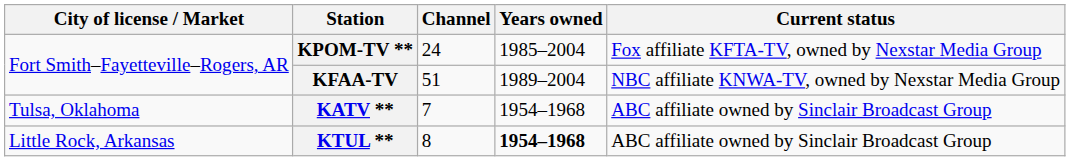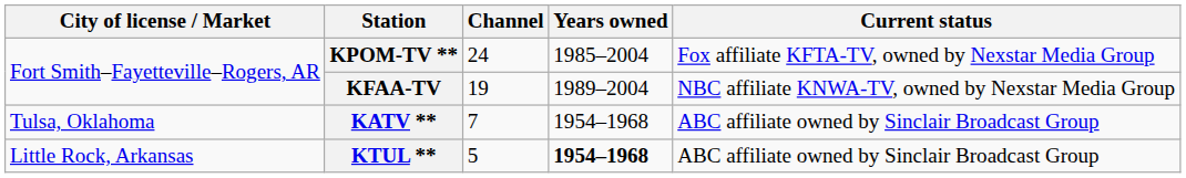KFAA-TV | Channel: 51 -> 19
KTUL ** | Channel: 8 -> 5
